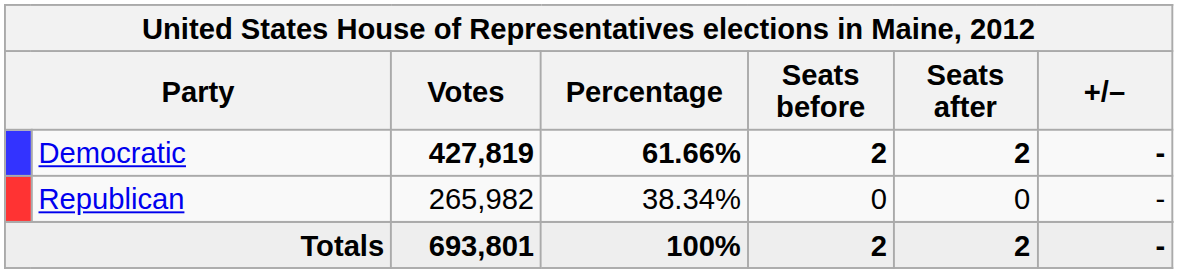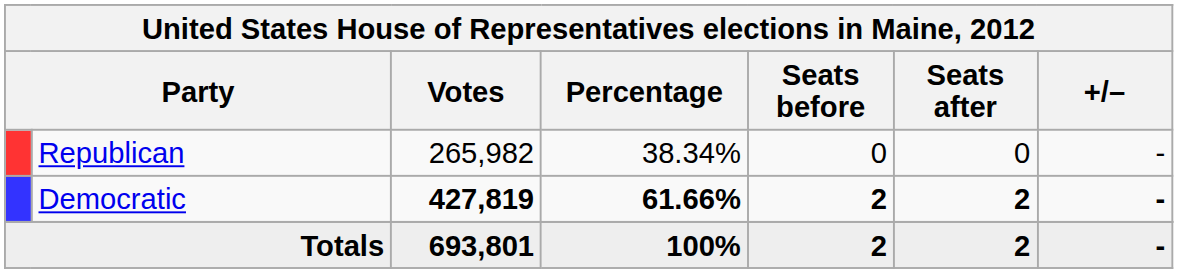rows swapped: Democratic <-> Republican
